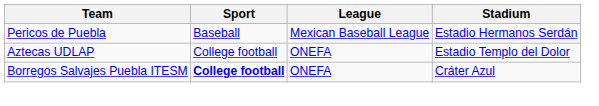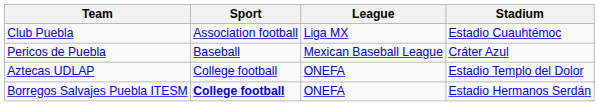+ row: Club Puebla | Association football | Liga MX | Estadio Cuauhtémoc
Pericos de Puebla | Stadium: Estadio Hermanos Serdán -> Cráter Azul
Borregos Salvajes Puebla ITESM | Stadium: Cráter Azul -> Estadio Hermanos Serdán
